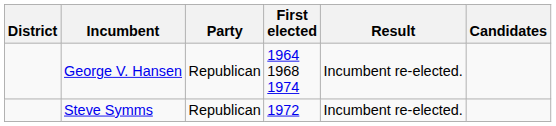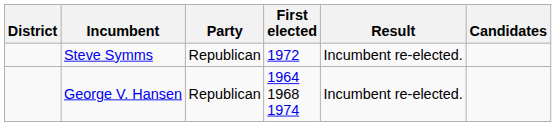rows swapped: Steve Symms <-> George V. Hansen
